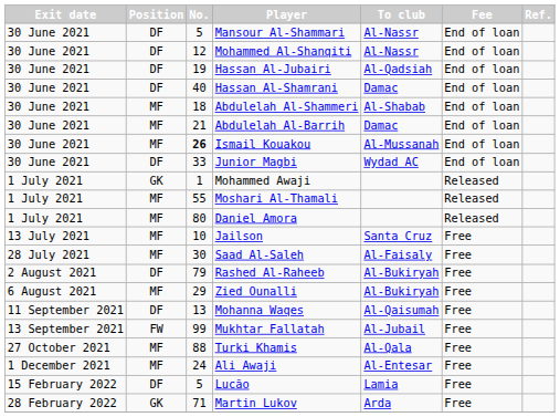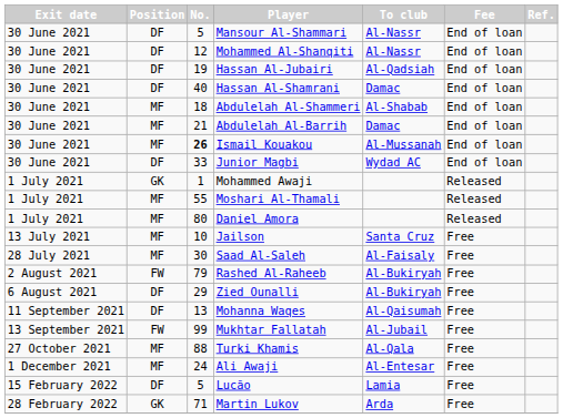Rashed Al-Raheeb | Position: DF -> FW
Zied Ounalli | Position: MF -> DF
